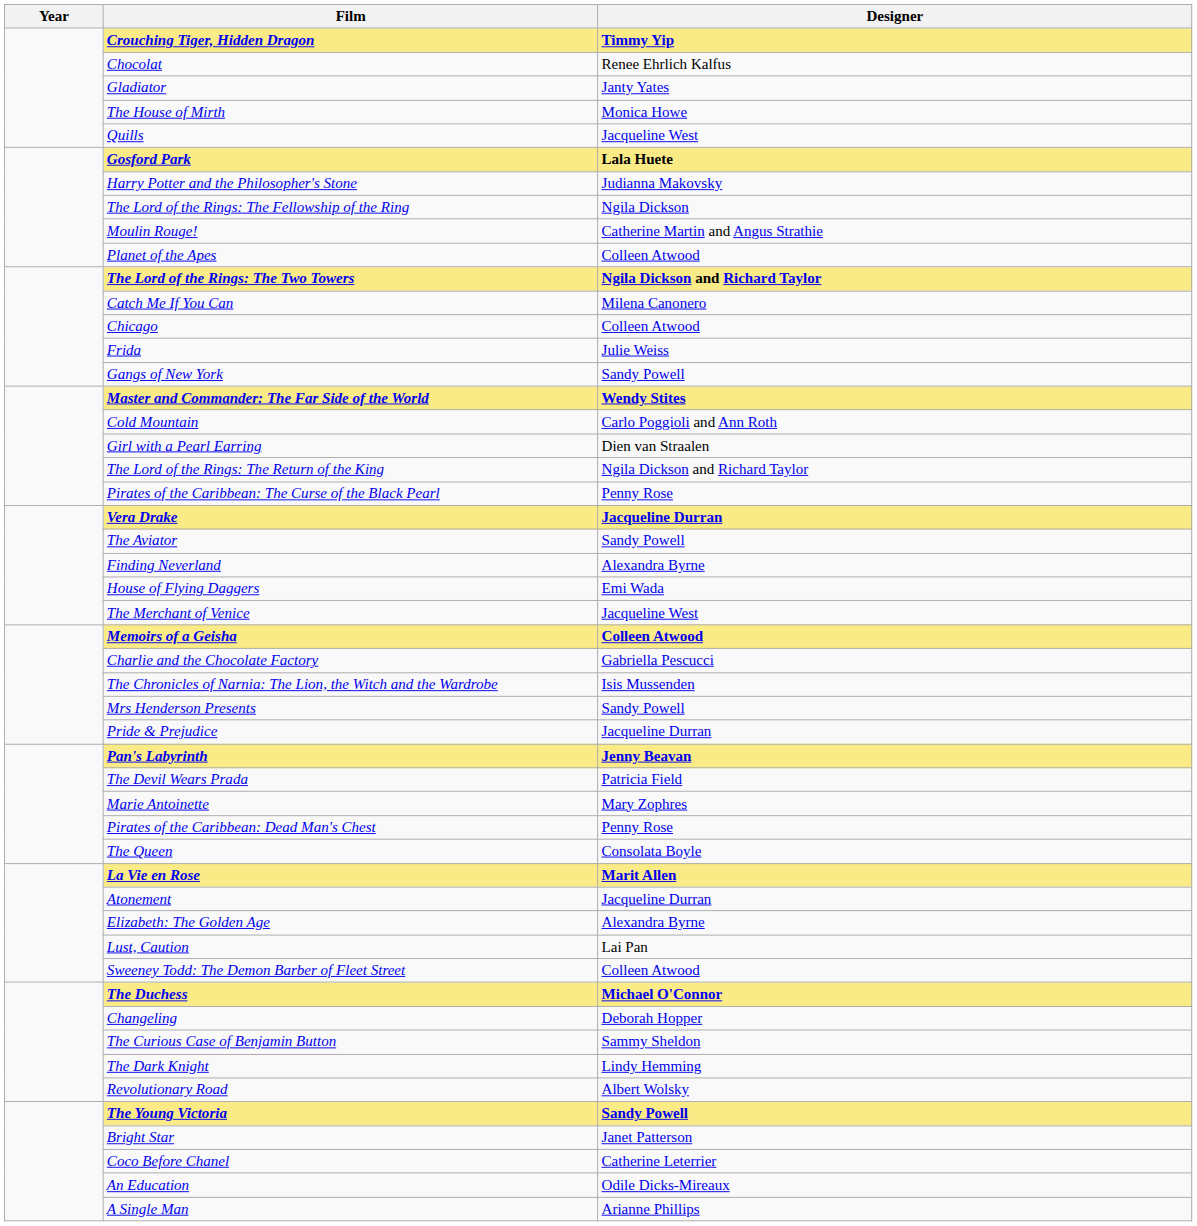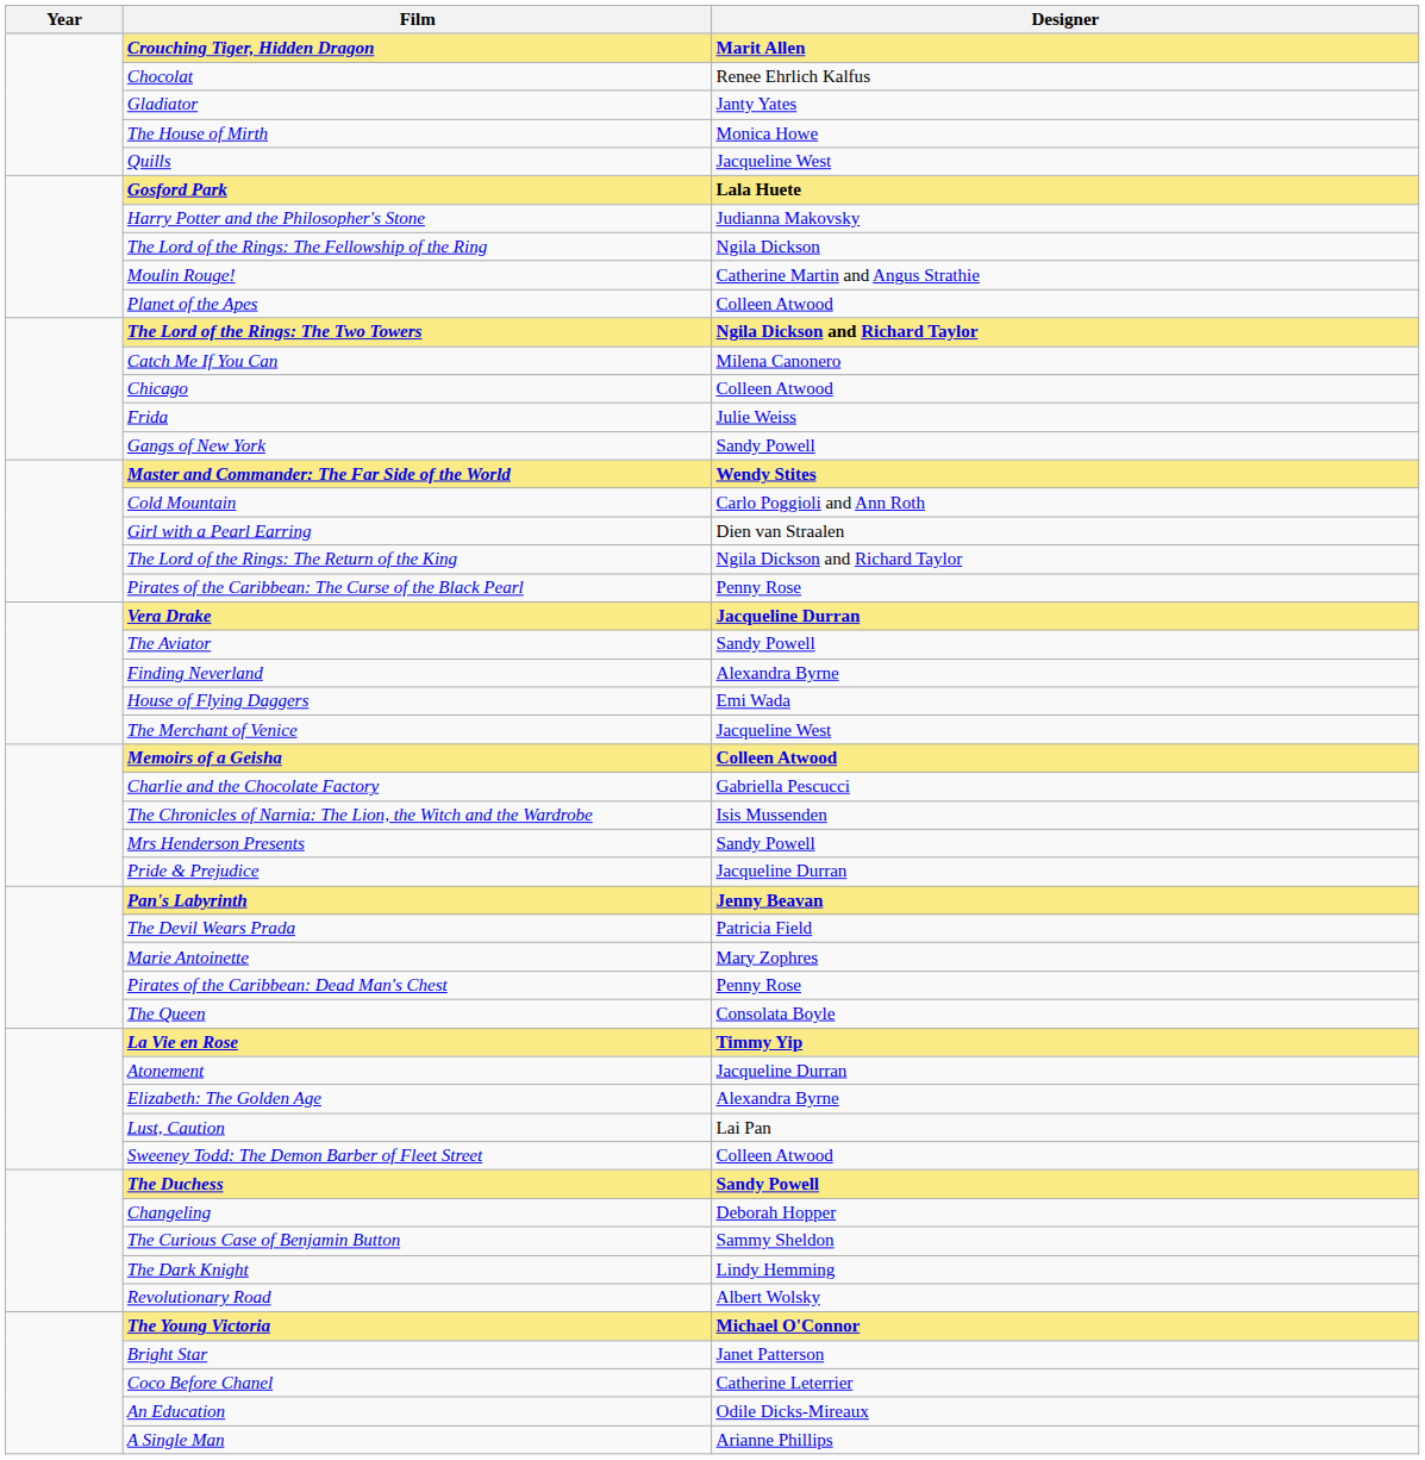Crouching Tiger, Hidden Dragon | Designer: Timmy Yip -> Marit Allen
La Vie en Rose | Designer: Marit Allen -> Timmy Yip
The Duchess | Designer: Michael O'Connor -> Sandy Powell
The Young Victoria | Designer: Sandy Powell -> Michael O'Connor
